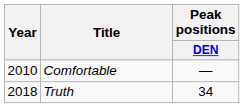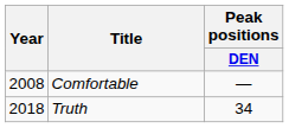Comfortable | Year: 2010 -> 2008
